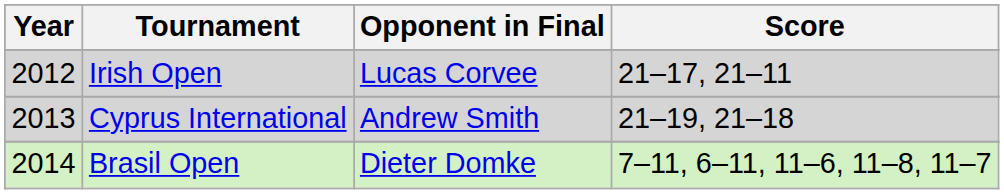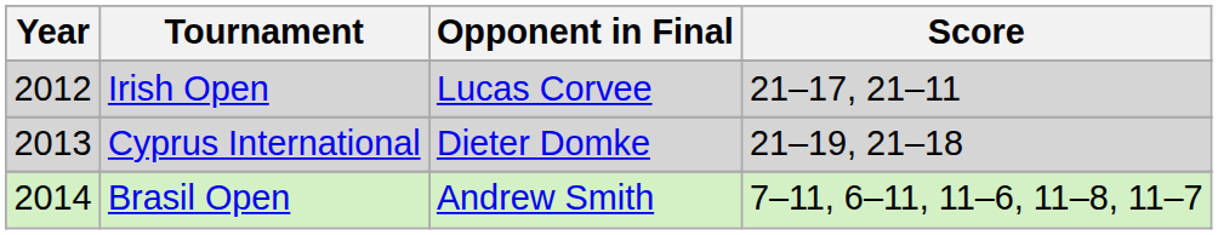Cyprus International | Opponent in Final: Andrew Smith -> Dieter Domke
Brasil Open | Opponent in Final: Dieter Domke -> Andrew Smith
